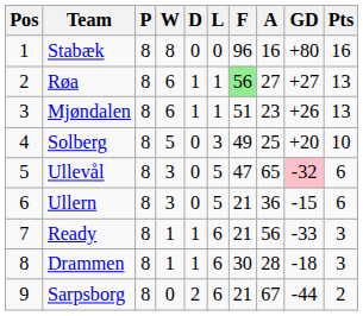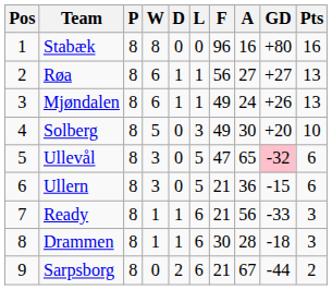Røa | F: lightgreen background -> no background
Mjøndalen | F: 51 -> 49
Mjøndalen | A: 23 -> 24
Solberg | A: 25 -> 30
